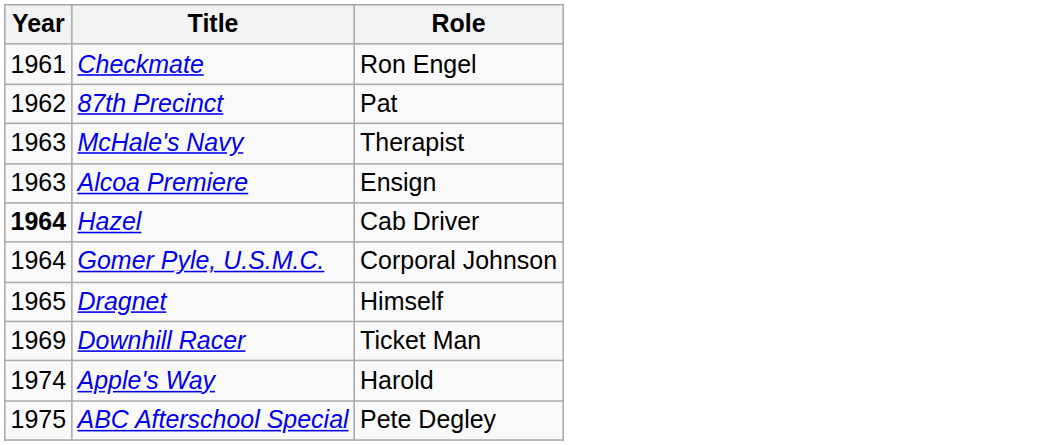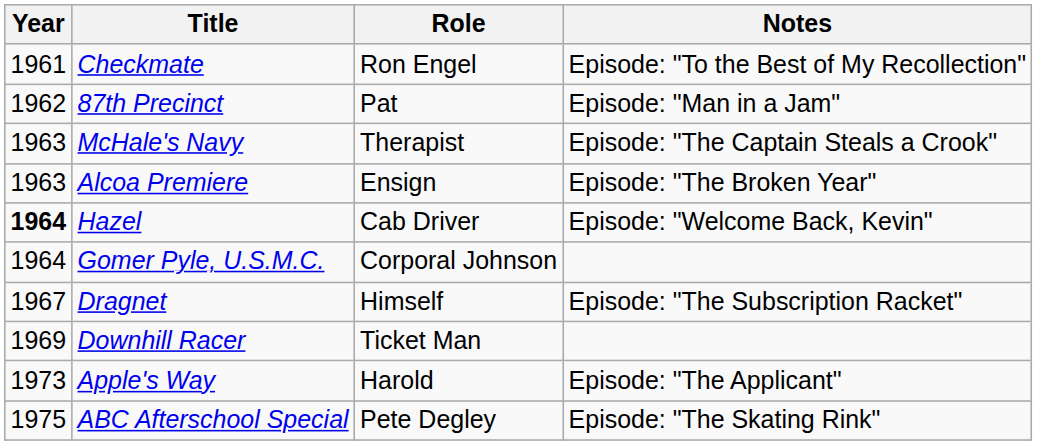+ column: Notes | Episode: "To the Best of My Recollection" | Episode: "Man in a Jam" | Episode: "The Captain Steals a Crook" | Episode: "The Broken Year" | Episode: "Welcome Back, Kevin" | Episode: "The Subscription Racket" | Episode: "The Applicant" | Episode: "The Skating Rink"
Dragnet | Year: 1965 -> 1967
Apple's Way | Year: 1974 -> 1973
